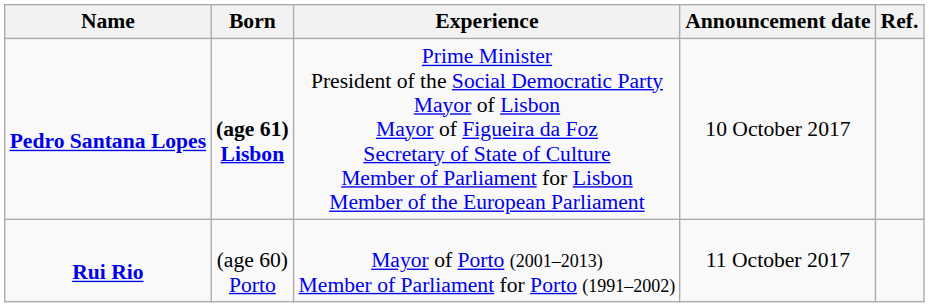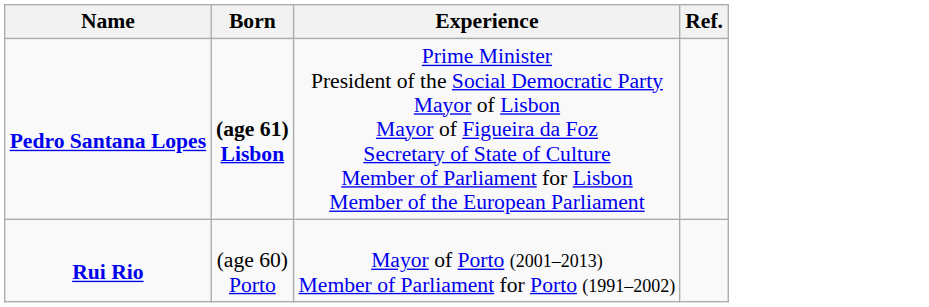- column: Announcement date | 10 October 2017 | 11 October 2017
